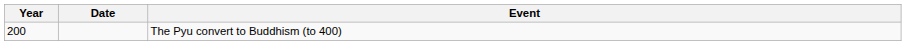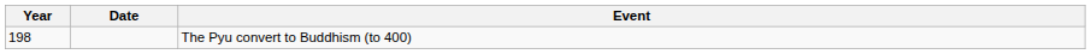The Pyu convert to Buddhism (to 400) | Year: 200 -> 198
